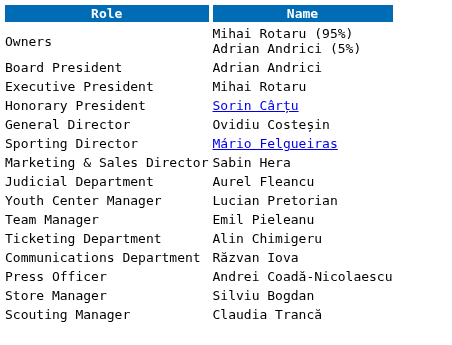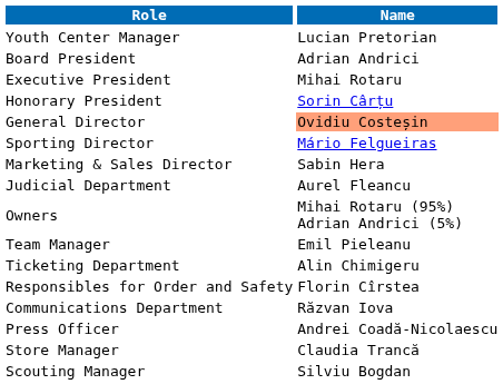rows swapped: Owners <-> Youth Center Manager
General Director | Name: no background -> lightsalmon background
+ row: Responsibles for Order and Safety | Florin Cîrstea
Store Manager | Name: Silviu Bogdan -> Claudia Trancă
Scouting Manager | Name: Claudia Trancă -> Silviu Bogdan
